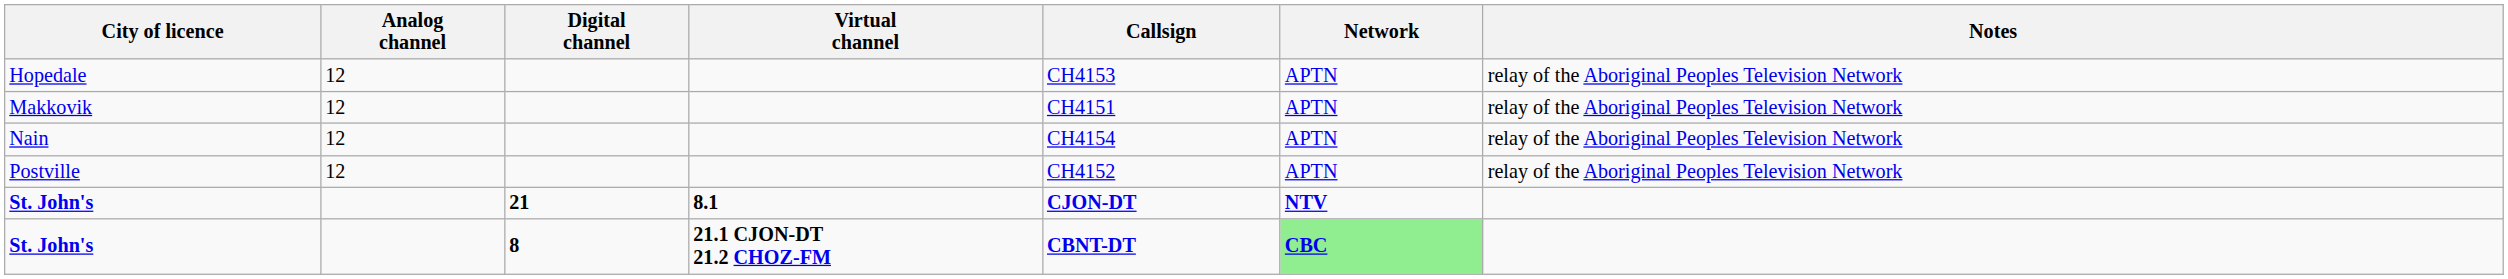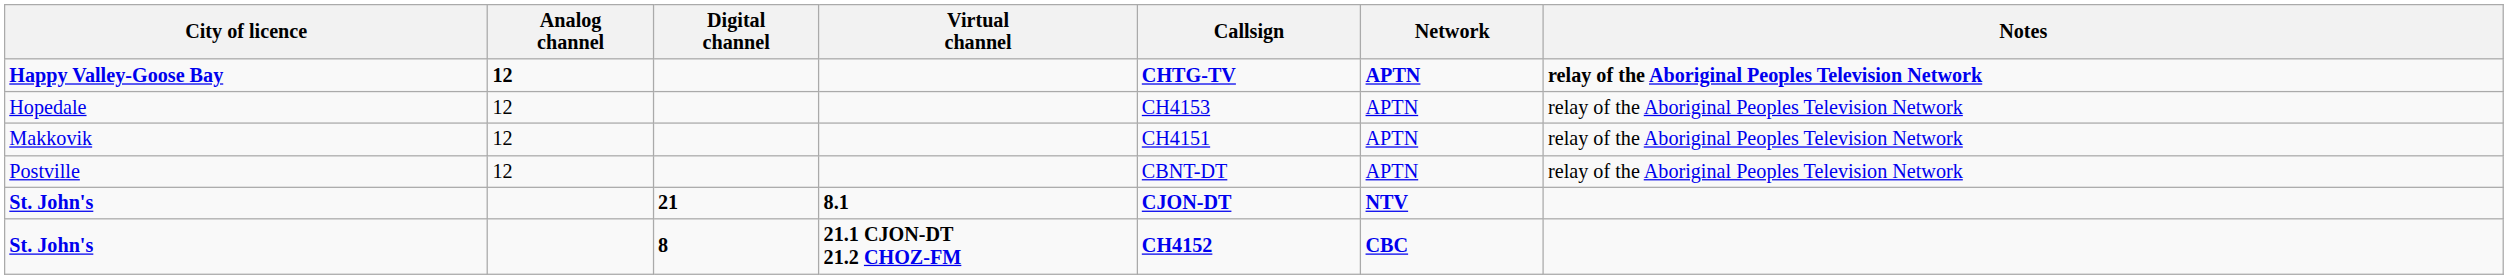+ row: Happy Valley-Goose Bay | 12 | CHTG-TV | APTN | relay of the Aboriginal Peoples Television Network
- row: Nain | 12 | CH4154 | APTN | relay of the Aboriginal Peoples Television Network
Postville | Callsign: CH4152 -> CBNT-DT
St. John's / 8 | Callsign: CBNT-DT -> CH4152
St. John's / 8 | Network: lightgreen background -> no background
